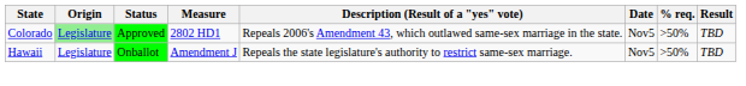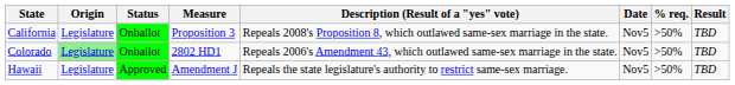+ row: California | Legislature | Onballot | Proposition 3 | Repeals 2008's Proposition 8, which outlawed same-sex marriage in the state. | Nov5 | >50% | TBD
Colorado | Status: Approved -> Onballot
Hawaii | Status: Onballot -> Approved
